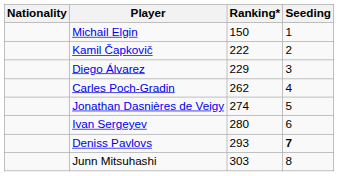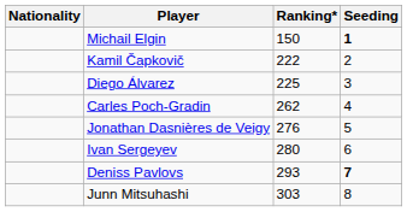Michail Elgin | Seeding: normal -> bold
Diego Álvarez | Ranking*: 229 -> 225
Jonathan Dasnières de Veigy | Ranking*: 274 -> 276
